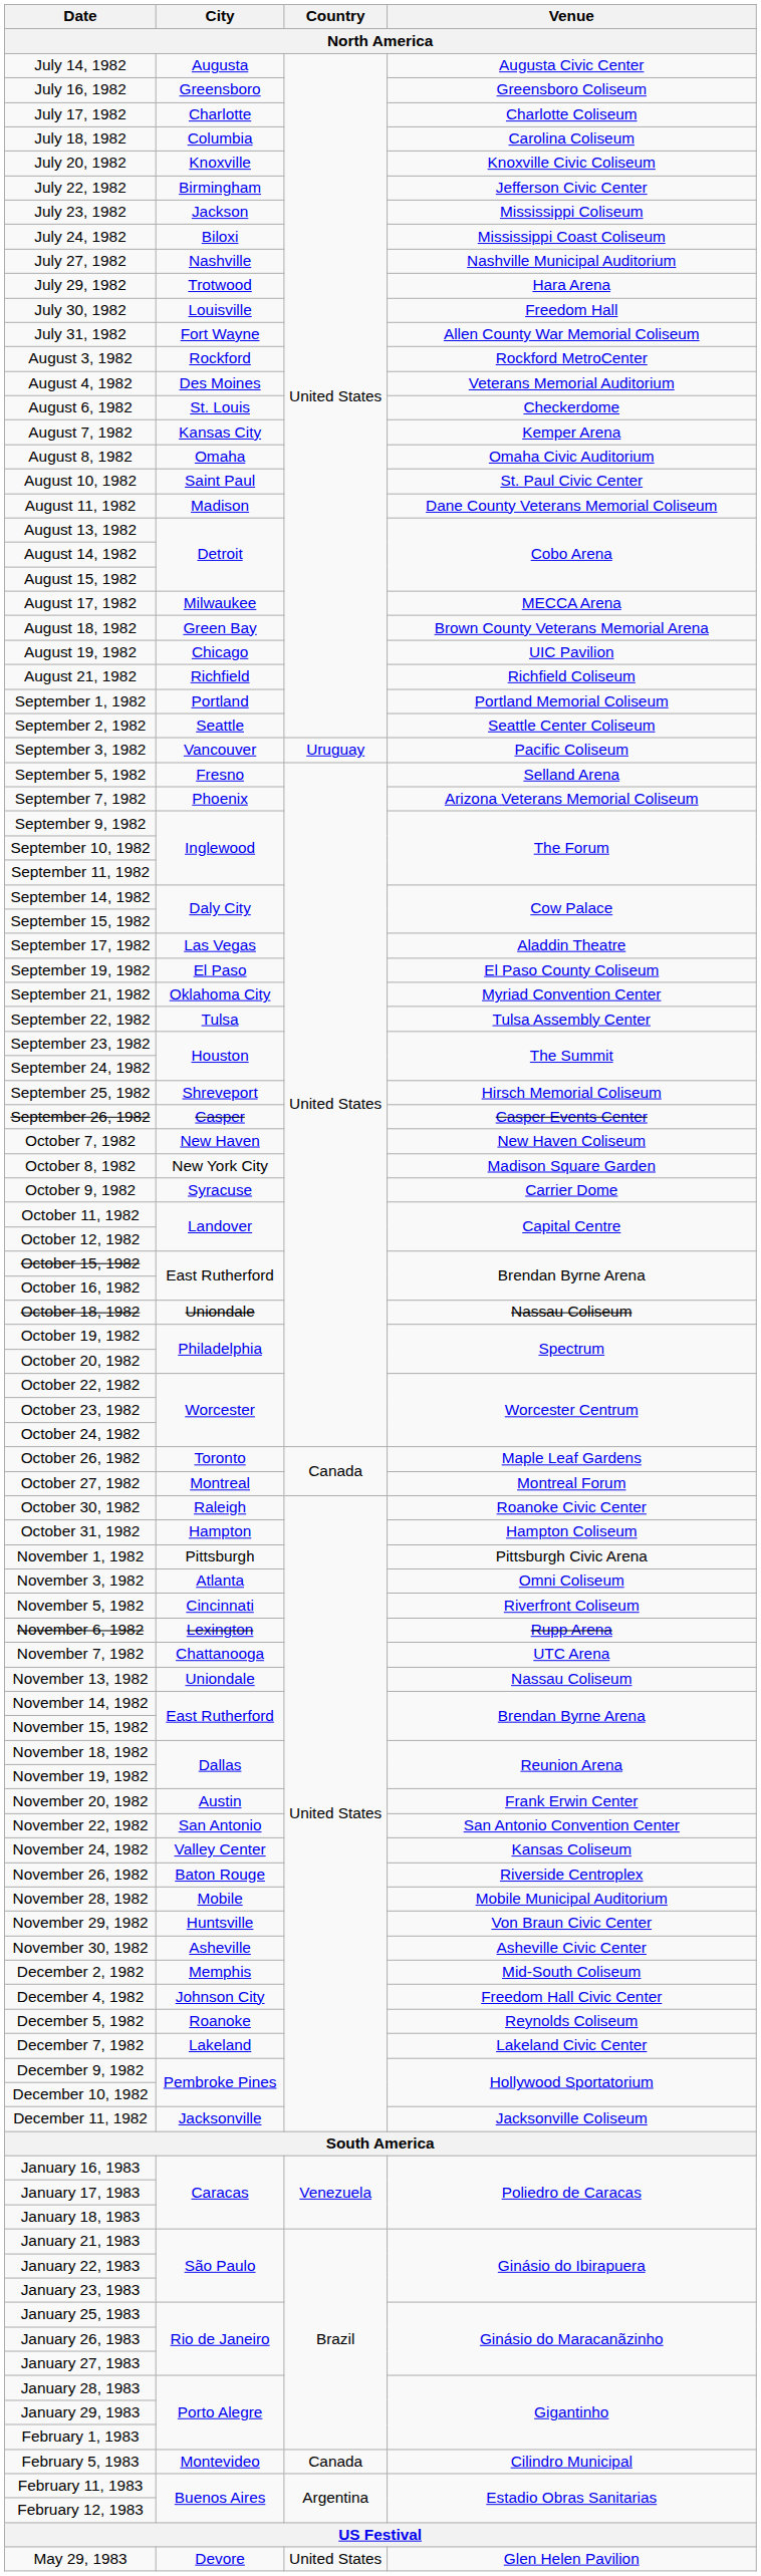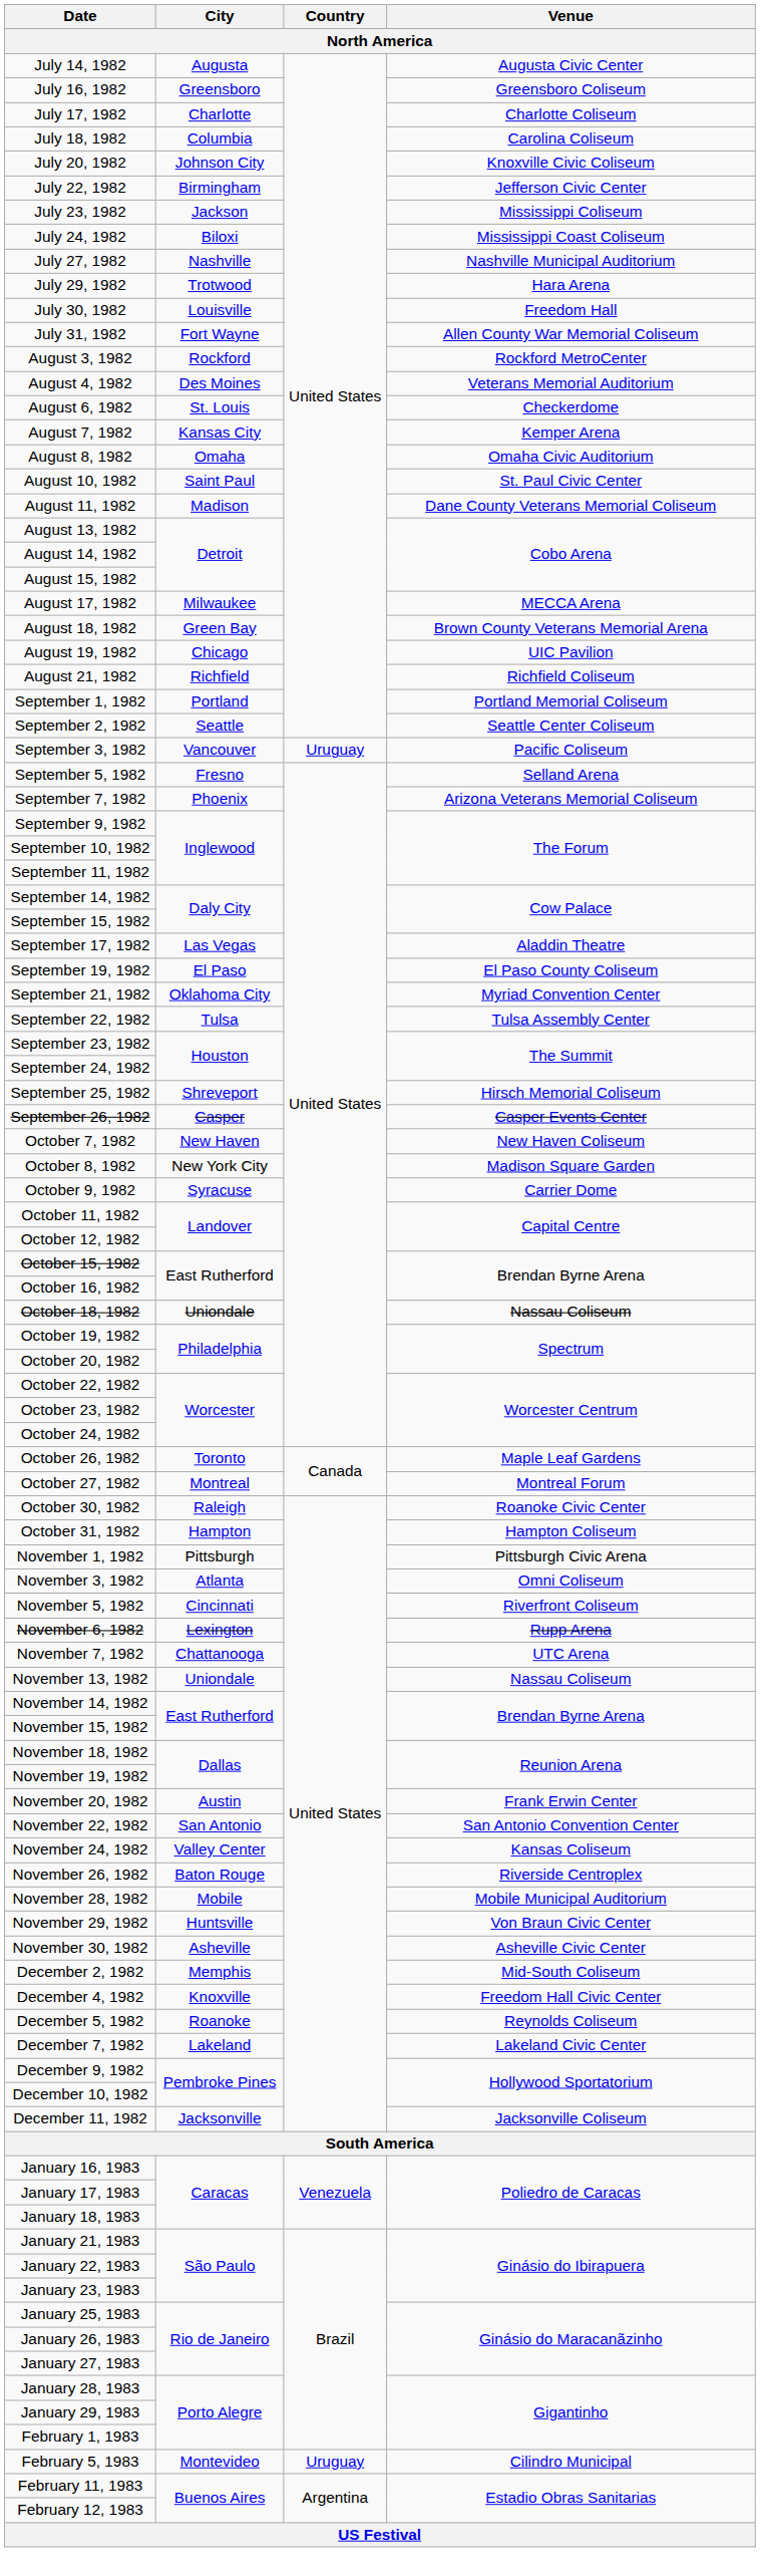July 20, 1982 | City: Knoxville -> Johnson City
December 4, 1982 | City: Johnson City -> Knoxville
February 5, 1983 | Country: Canada -> Uruguay
- row: May 29, 1983 | Devore | United States | Glen Helen Pavilion
